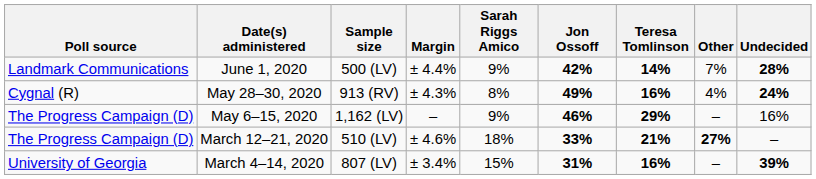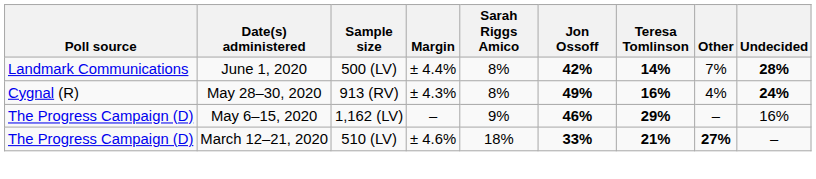June 1, 2020 | Sarah Riggs Amico: 9% -> 8%
- row: University of Georgia | March 4–14, 2020 | 807 (LV) | ± 3.4% | 15% | 31% | 16% | – | 39%
